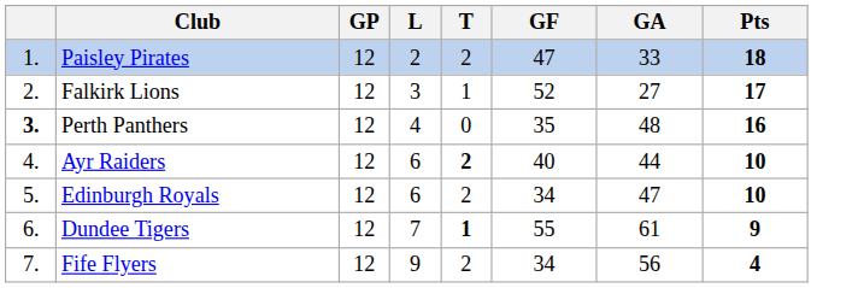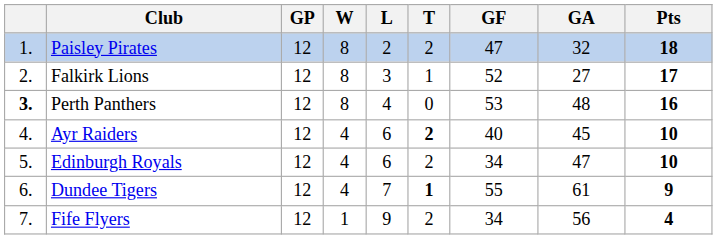+ column: W | 8 | 8 | 8 | 4 | 4 | 4 | 1
Paisley Pirates | GA: 33 -> 32
Perth Panthers | GF: 35 -> 53
Ayr Raiders | GA: 44 -> 45
